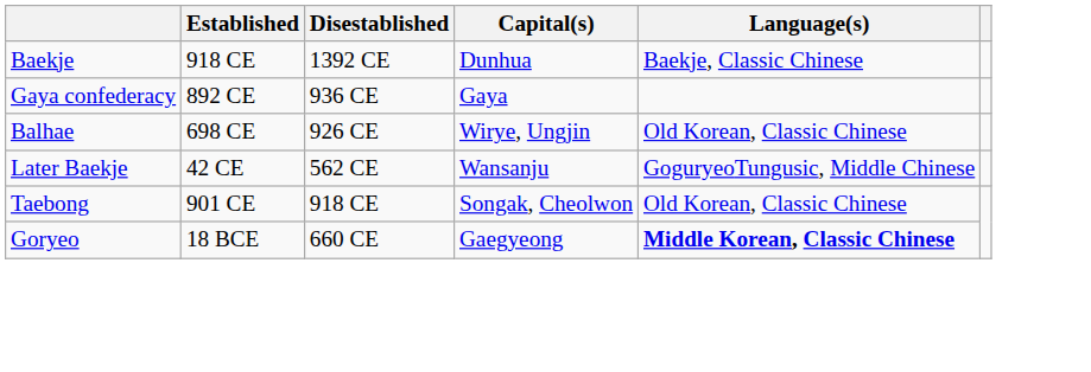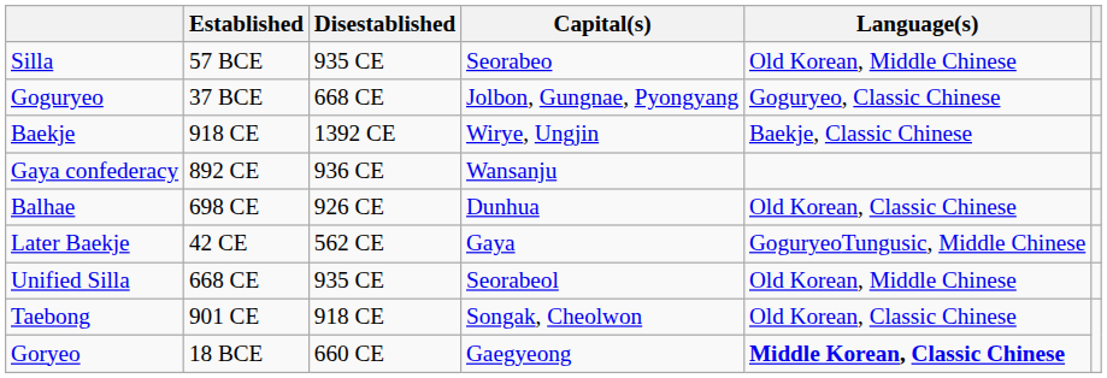+ row: Silla | 57 BCE | 935 CE | Seorabeo | Old Korean, Middle Chinese
+ row: Goguryeo | 37 BCE | 668 CE | Jolbon, Gungnae, Pyongyang | Goguryeo, Classic Chinese
Baekje | Capital(s): Dunhua -> Wirye, Ungjin
Gaya confederacy | Capital(s): Gaya -> Wansanju
Balhae | Capital(s): Wirye, Ungjin -> Dunhua
Later Baekje | Capital(s): Wansanju -> Gaya
+ row: Unified Silla | 668 CE | 935 CE | Seorabeol | Old Korean, Middle Chinese
